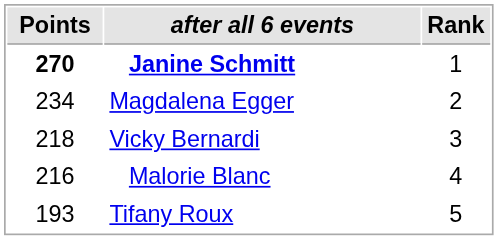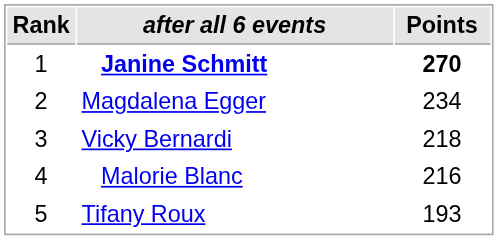columns swapped: Rank <-> Points
